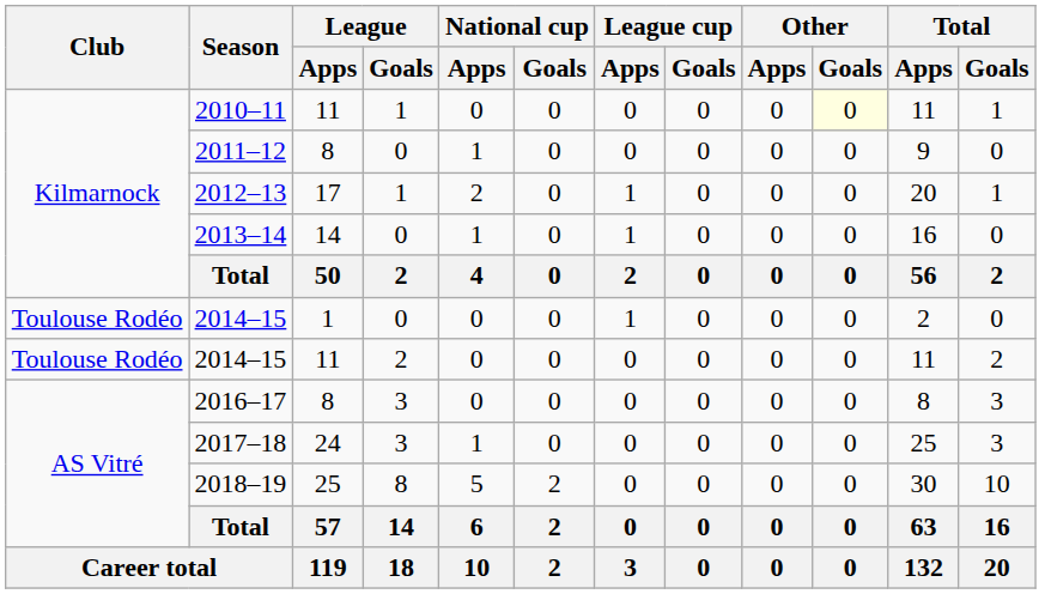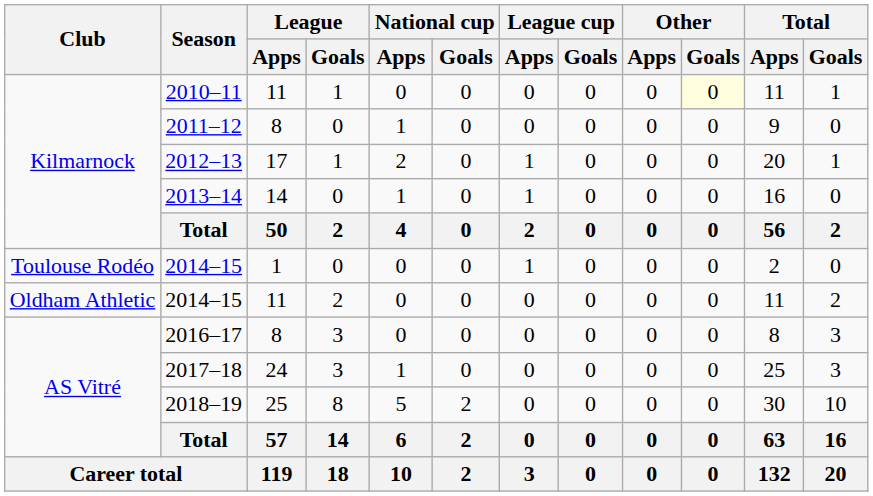2014–15 / 11 | Club: Toulouse Rodéo -> Oldham Athletic
